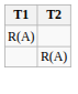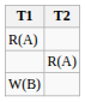+ row: W(B)
